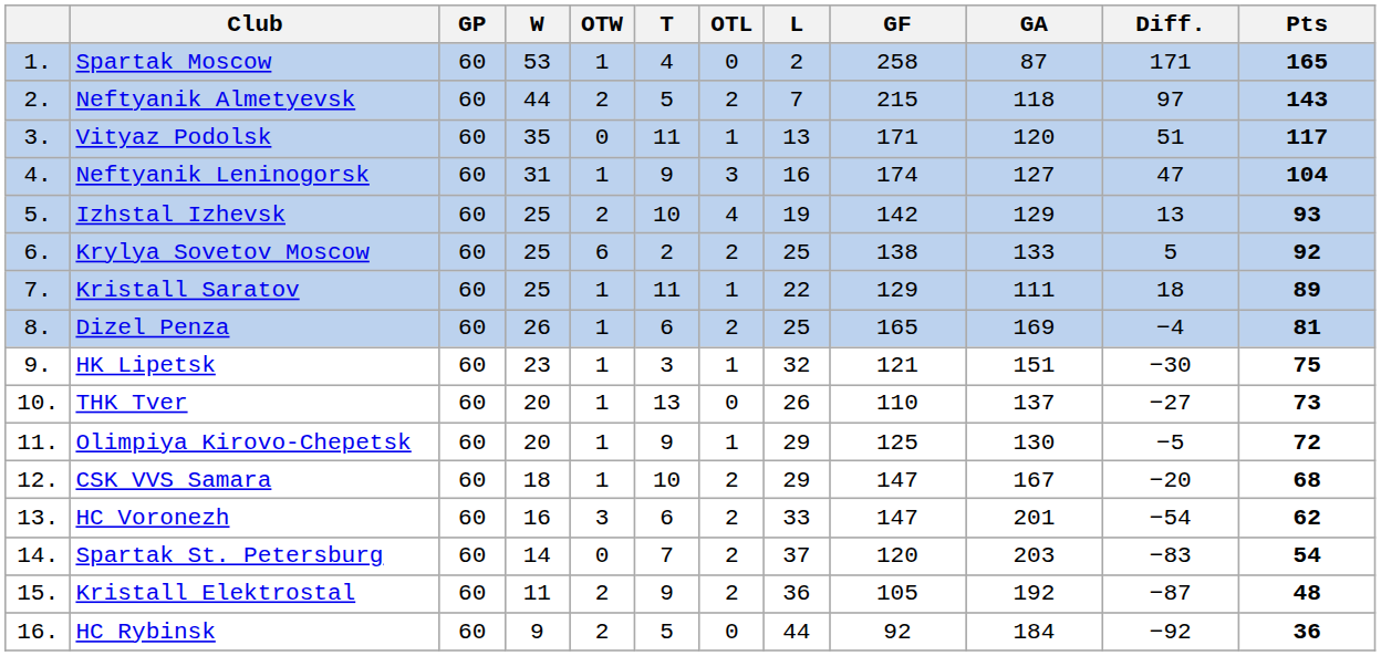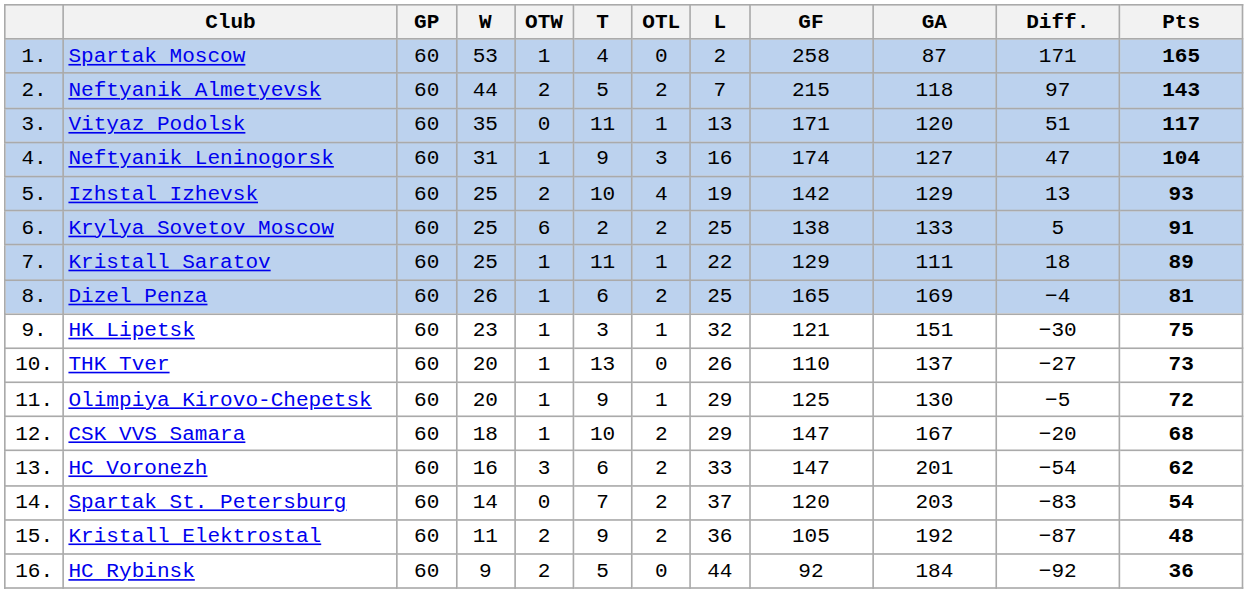Krylya Sovetov Moscow | Pts: 92 -> 91
